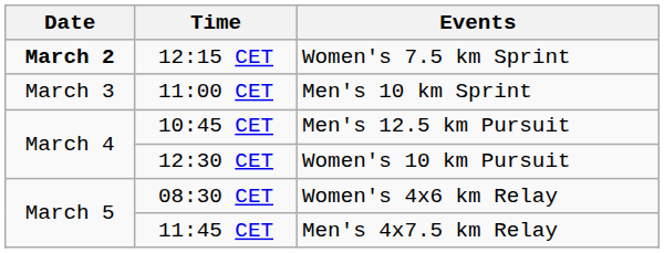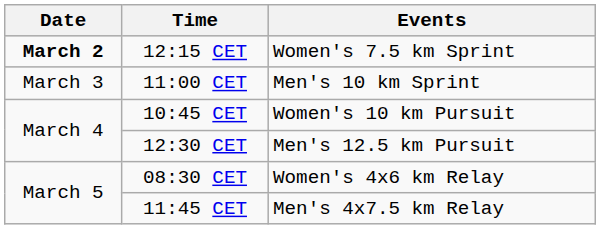10:45 CET | Events: Men's 12.5 km Pursuit -> Women's 10 km Pursuit
12:30 CET | Events: Women's 10 km Pursuit -> Men's 12.5 km Pursuit
